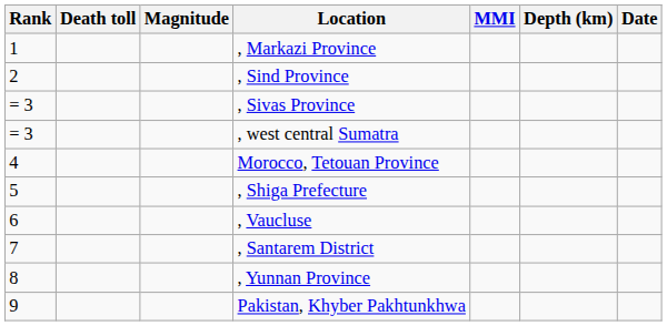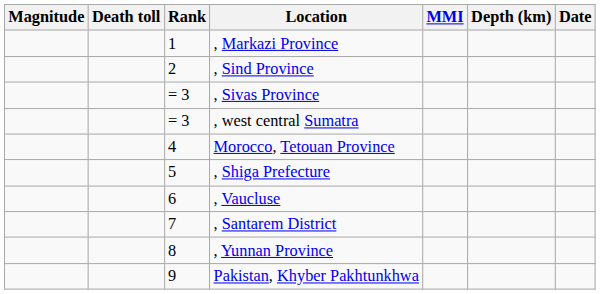columns swapped: Rank <-> Magnitude
